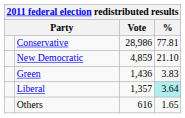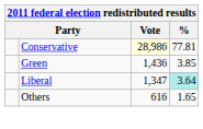Conservative | Vote: no background -> lightyellow background
- row: New Democratic | 4,859 | 21.10
Green | %: 3.83 -> 3.85
Liberal | Vote: 1,357 -> 1,347
